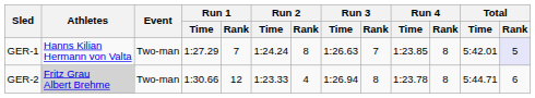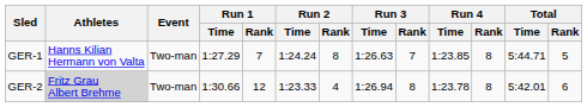GER-1 | Total / Time: 5:42.01 -> 5:44.71
GER-1 | Total / Rank: lavender background -> no background
GER-2 | Total / Time: 5:44.71 -> 5:42.01
